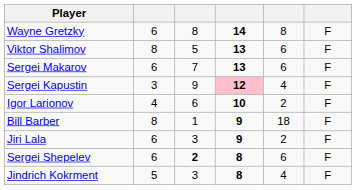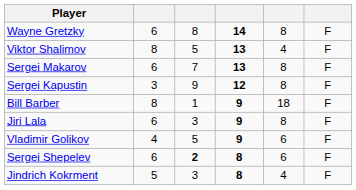Viktor Shalimov | column 5: 6 -> 4
Sergei Makarov | column 5: 6 -> 8
Sergei Kapustin | column 4: pink background -> no background
Sergei Kapustin | column 5: 4 -> 8
- row: Igor Larionov | 4 | 6 | 10 | 2 | F
Jiri Lala | column 5: 2 -> 8
+ row: Vladimir Golikov | 4 | 5 | 9 | 6 | F
